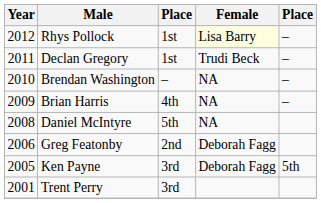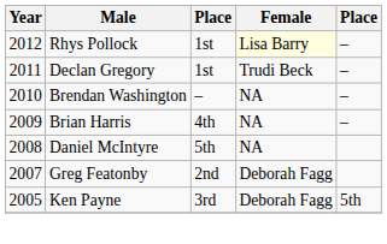Greg Featonby | Year: 2006 -> 2007
- row: 2001 | Trent Perry | 3rd
